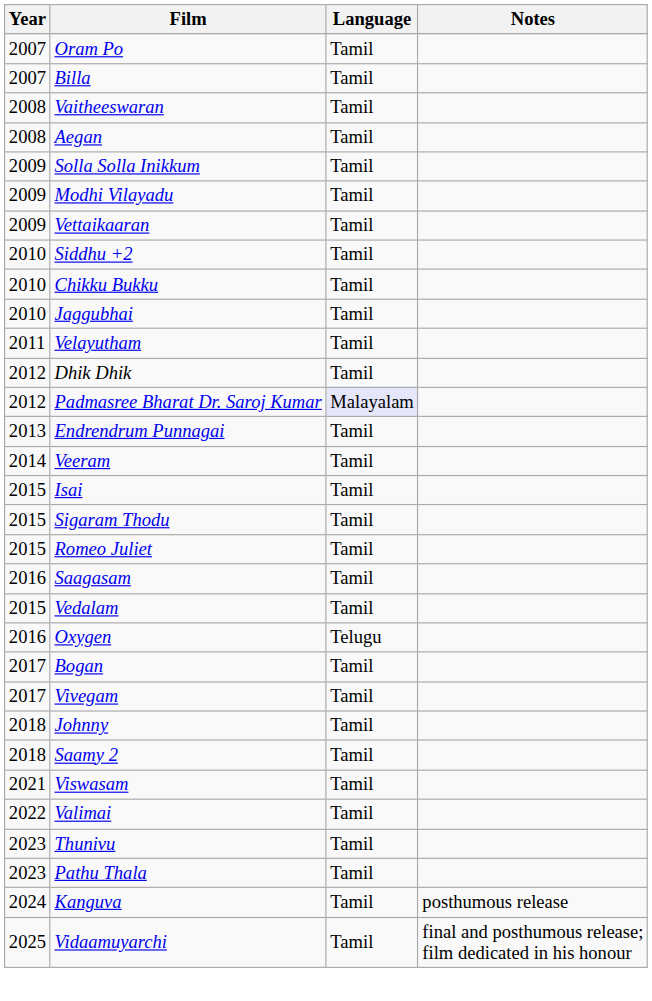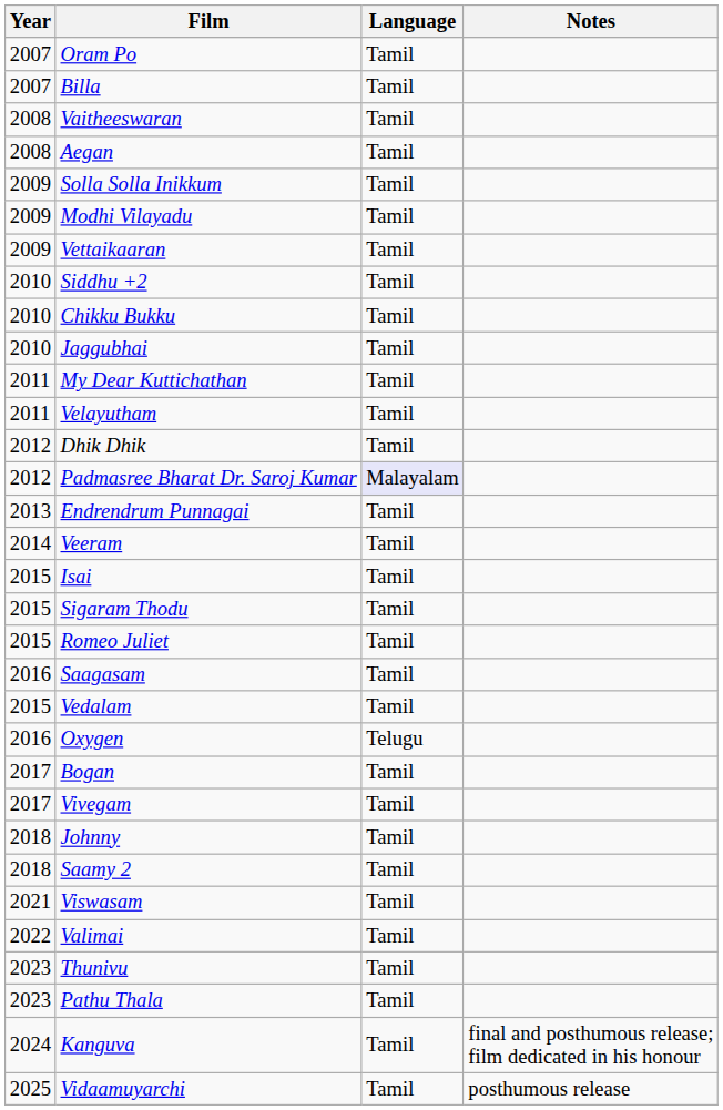+ row: 2011 | My Dear Kuttichathan | Tamil
Kanguva | Notes: posthumous release -> final and posthumous release; film dedicated in his honour
Vidaamuyarchi | Notes: final and posthumous release; film dedicated in his honour -> posthumous release
